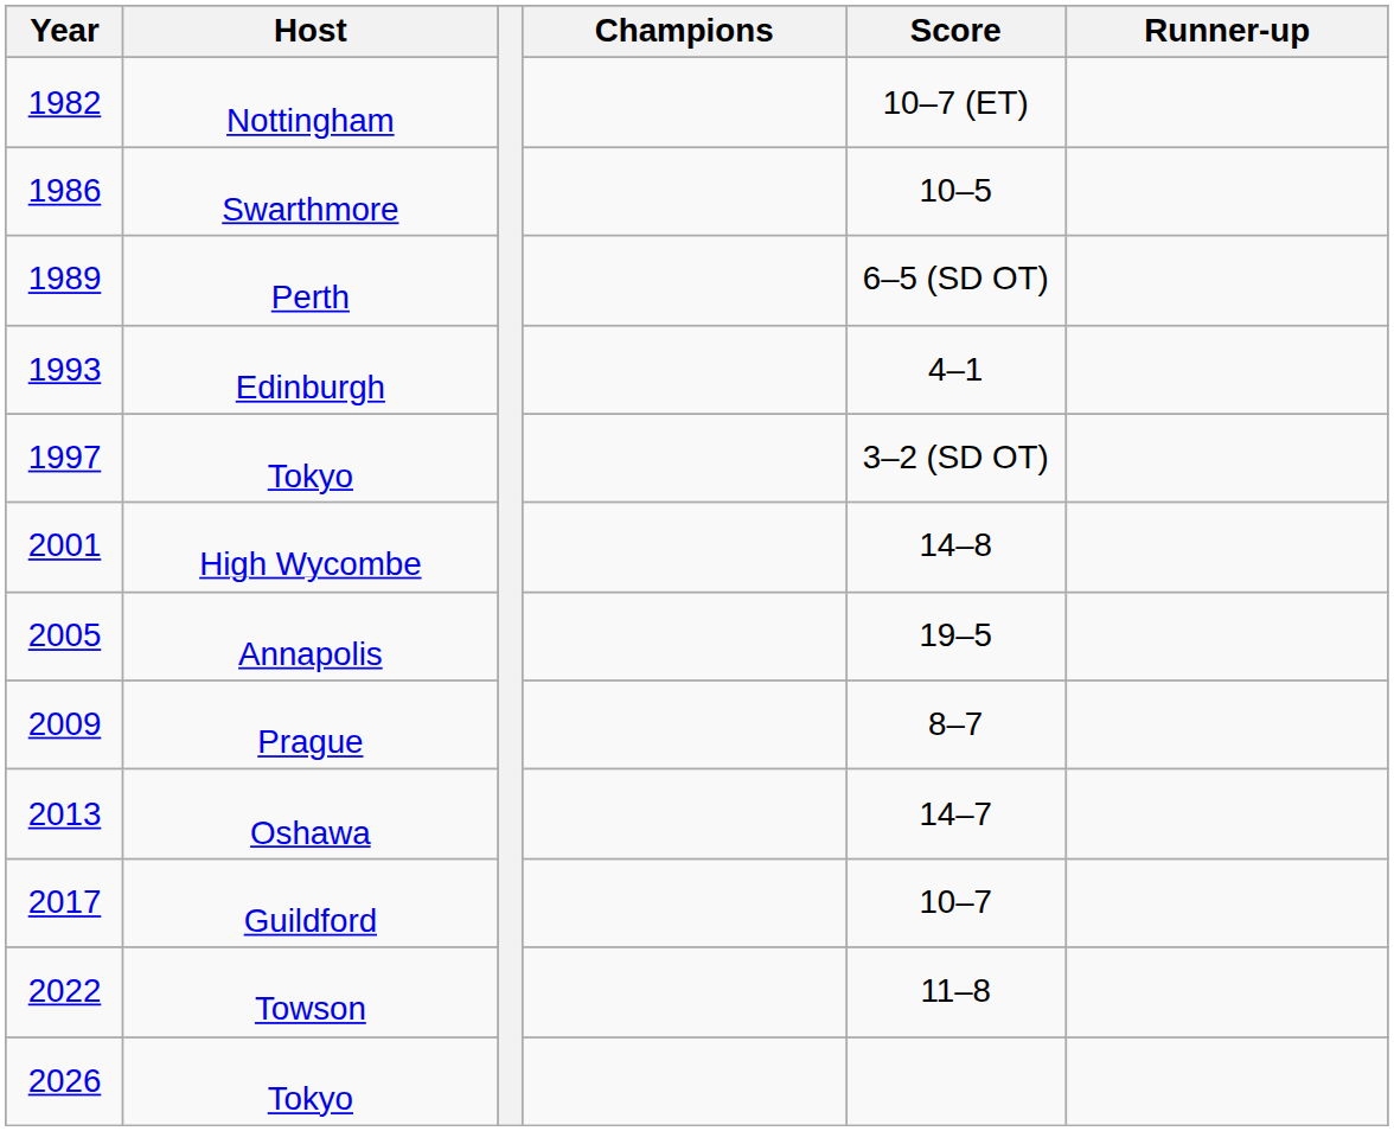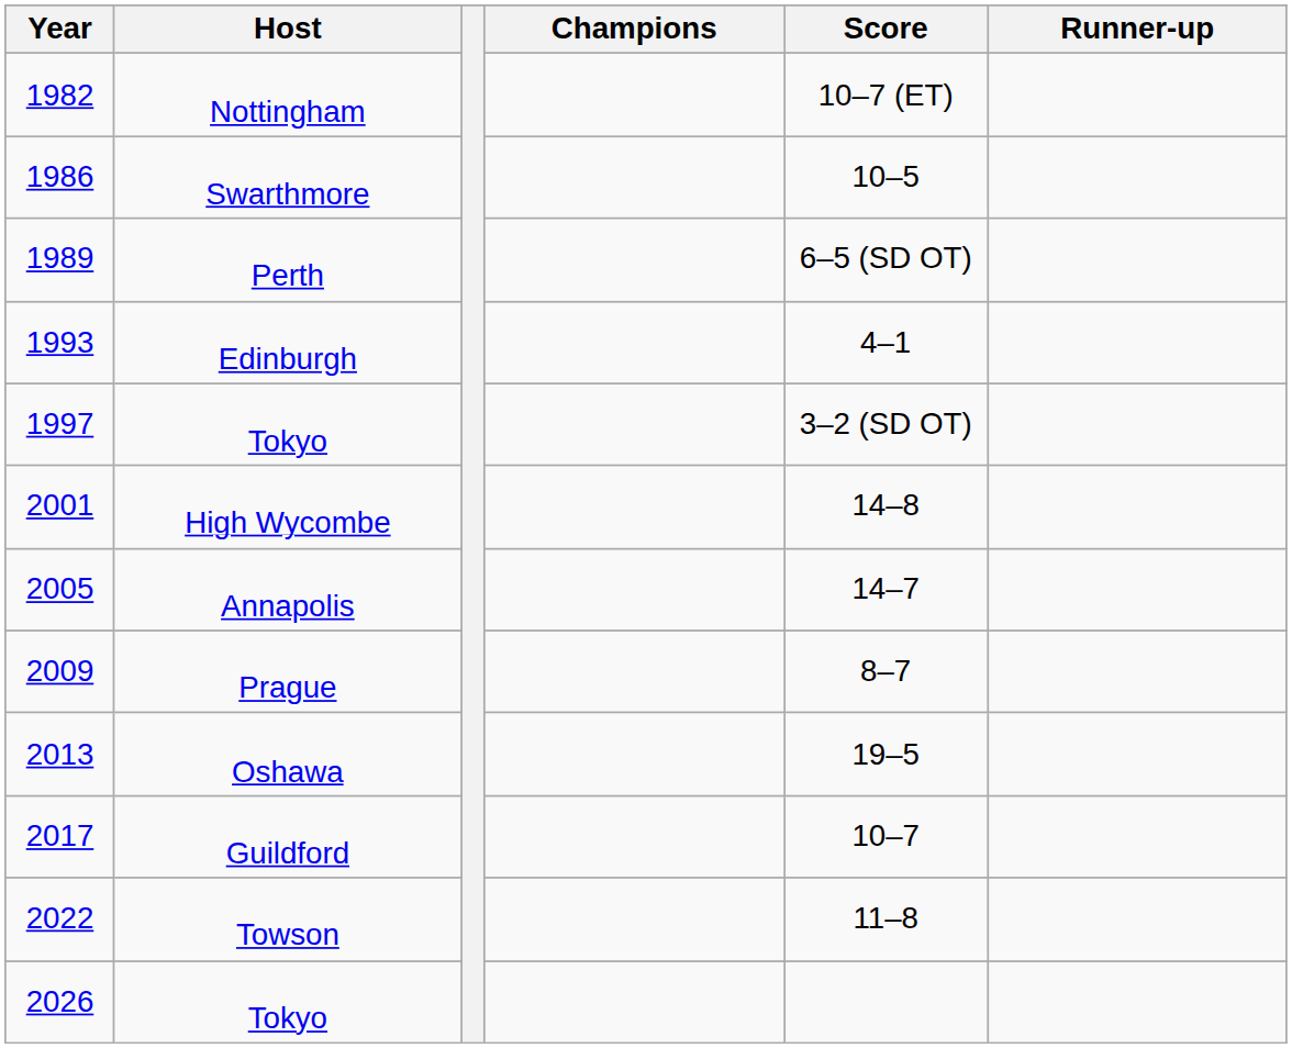Annapolis | Score: 19–5 -> 14–7
Oshawa | Score: 14–7 -> 19–5
